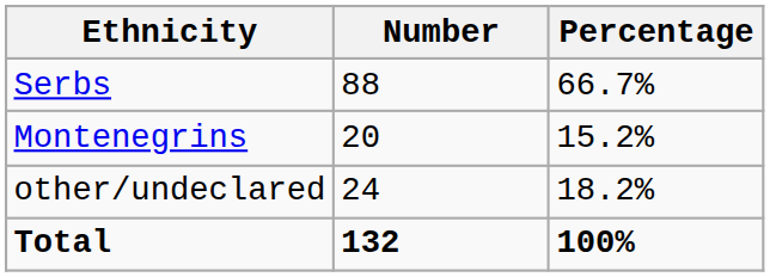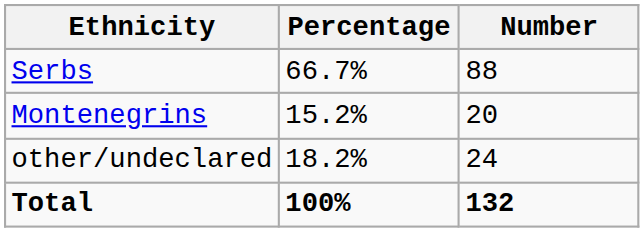columns swapped: Number <-> Percentage
